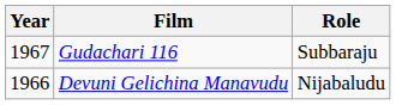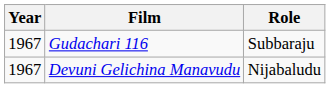Devuni Gelichina Manavudu | Year: 1966 -> 1967
